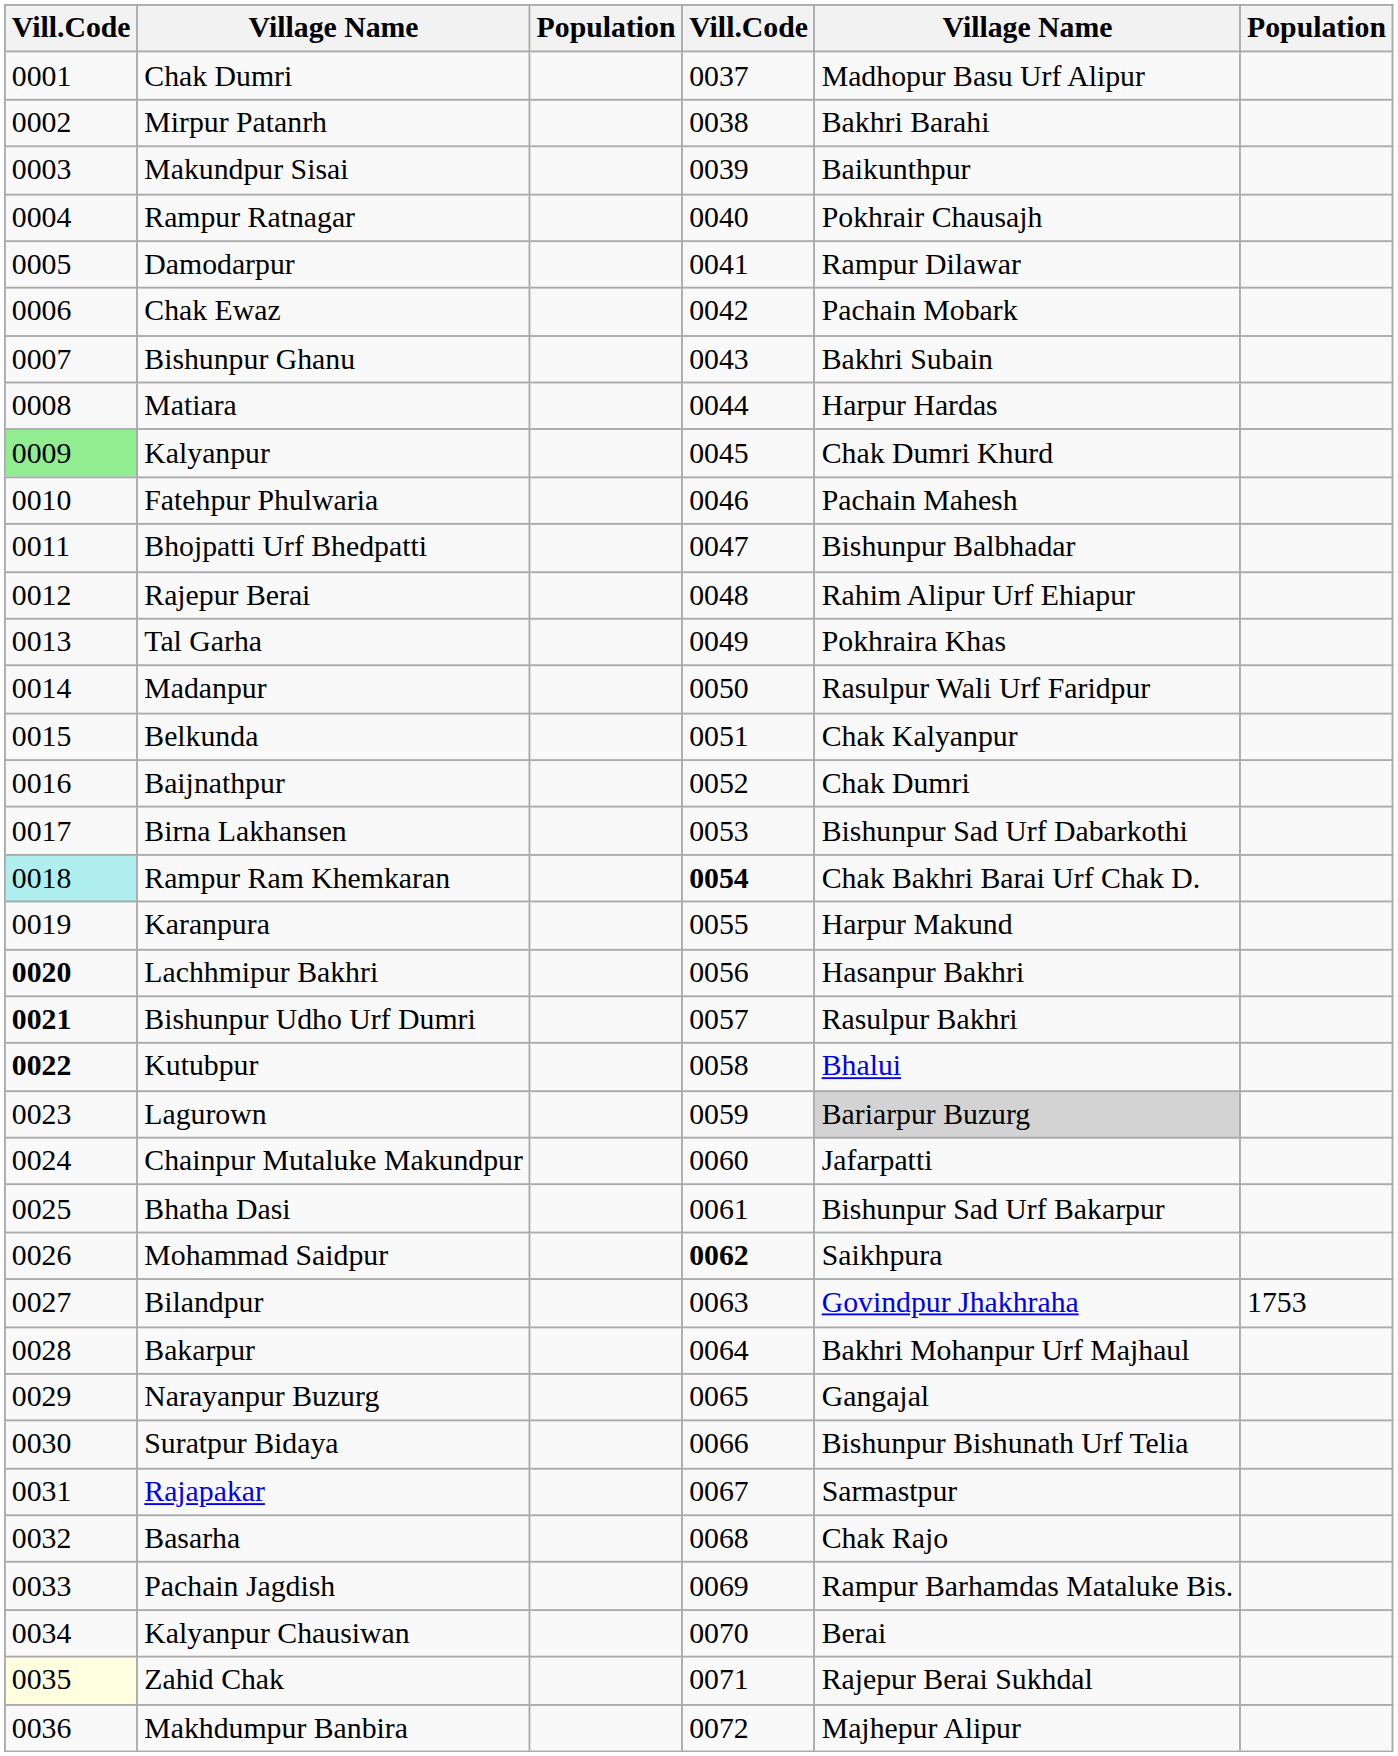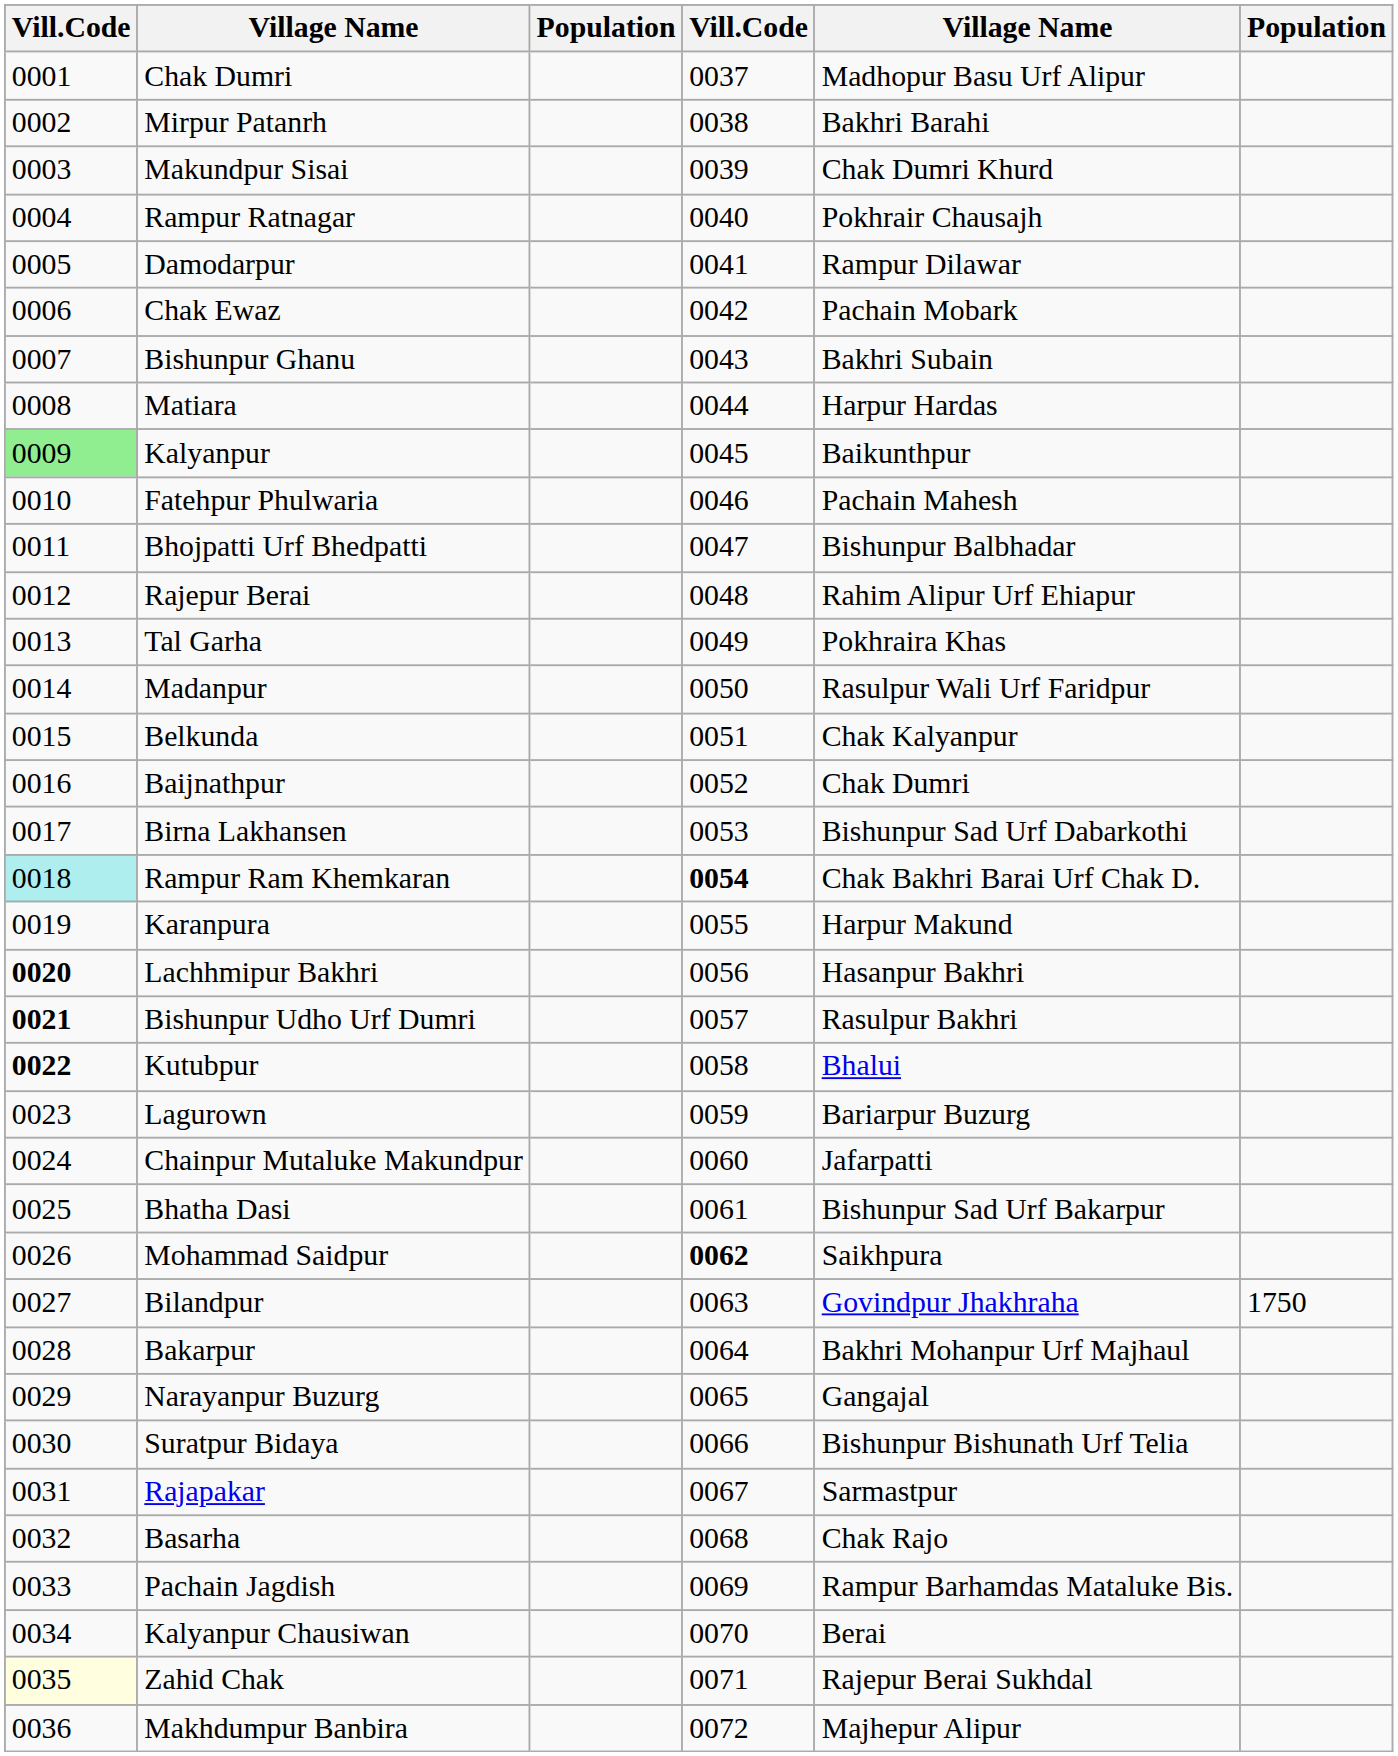Makundpur Sisai | column 5: Baikunthpur -> Chak Dumri Khurd
Kalyanpur | column 5: Chak Dumri Khurd -> Baikunthpur
Lagurown | column 5: lightgrey background -> no background
Bilandpur | column 6: 1753 -> 1750
